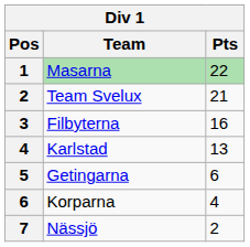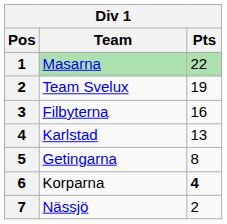Team Svelux | Pts: 21 -> 19
Getingarna | Pts: 6 -> 8
Korparna | Pts: normal -> bold
